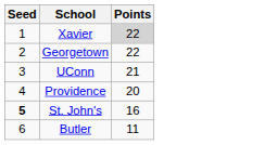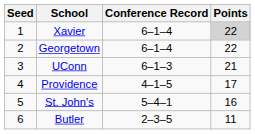+ column: Conference Record | 6–1–4 | 6–1–4 | 6–1–3 | 4–1–5 | 5–4–1 | 2–3–5
Providence | Points: 20 -> 17
St. John's | Seed: bold -> normal
